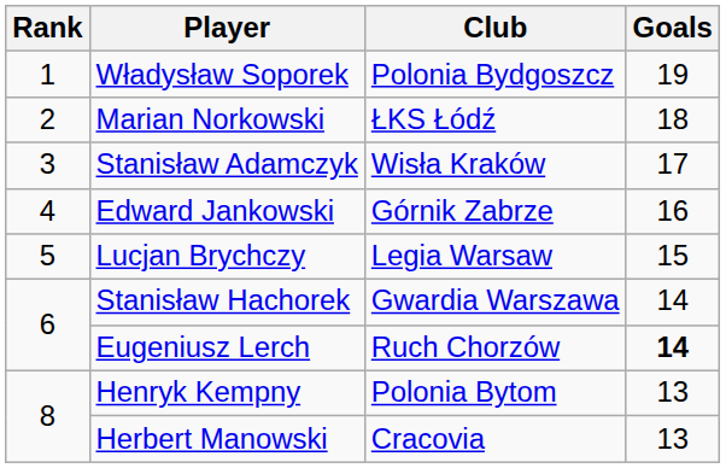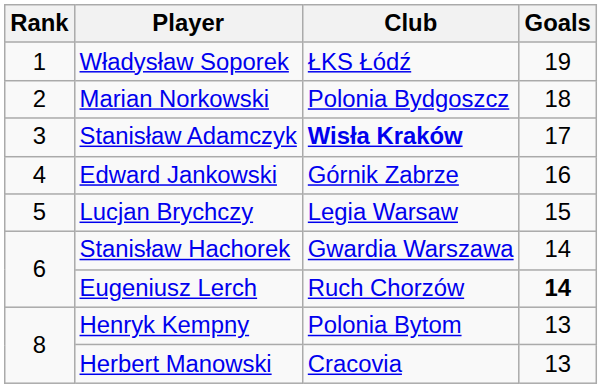Władysław Soporek | Club: Polonia Bydgoszcz -> ŁKS Łódź
Marian Norkowski | Club: ŁKS Łódź -> Polonia Bydgoszcz
Stanisław Adamczyk | Club: normal -> bold
